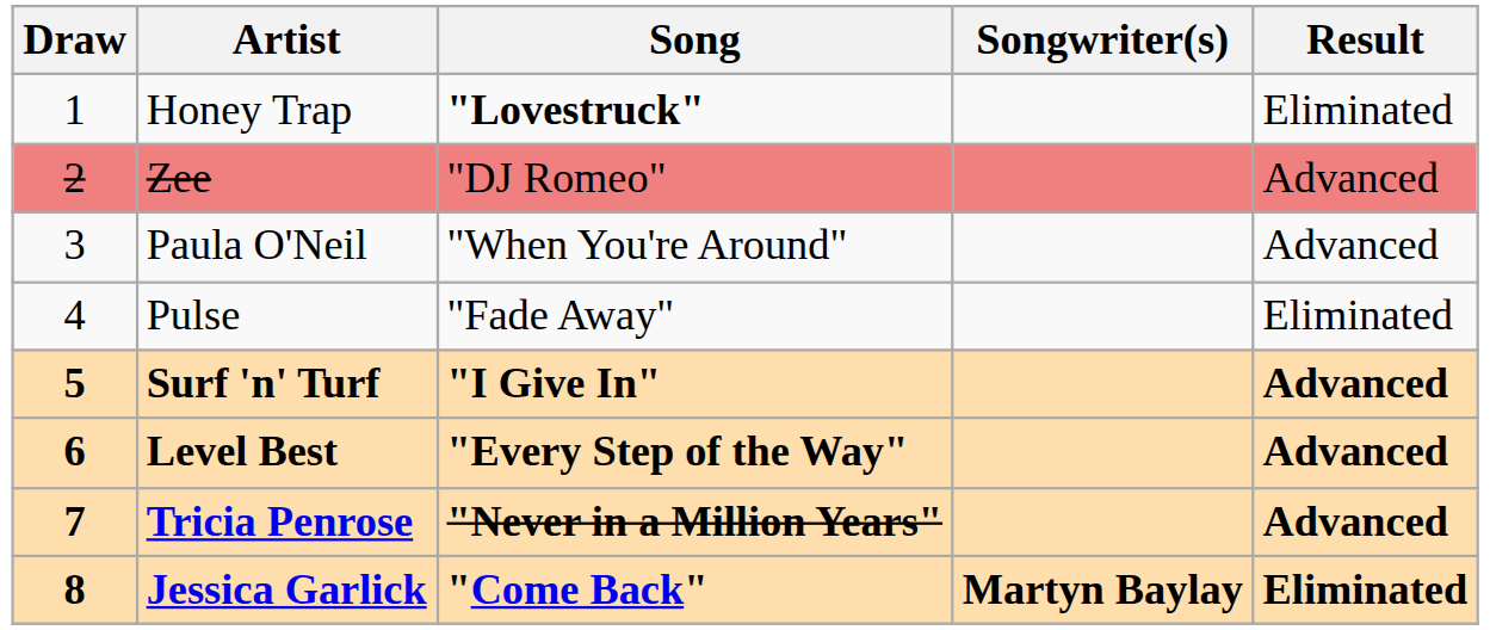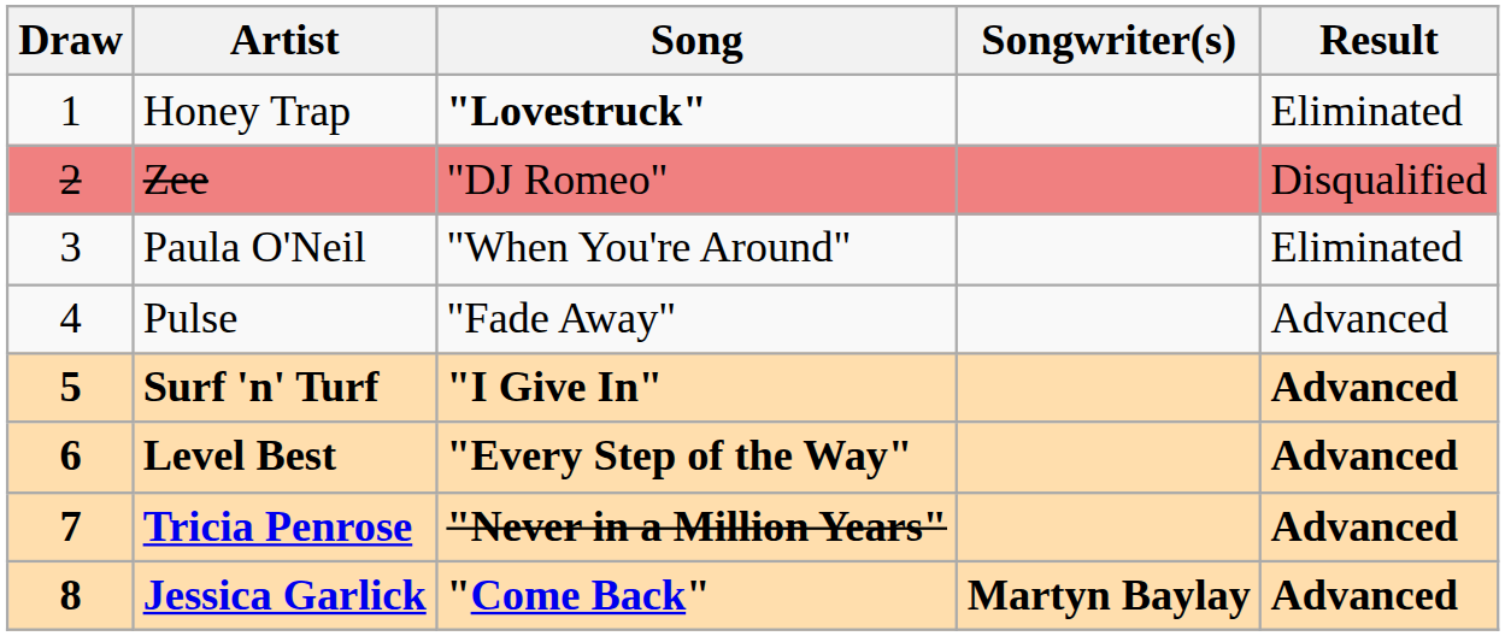Zee | Result: Advanced -> Disqualified
Paula O'Neil | Result: Advanced -> Eliminated
Pulse | Result: Eliminated -> Advanced
Jessica Garlick | Result: Eliminated -> Advanced
